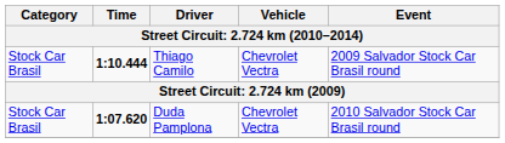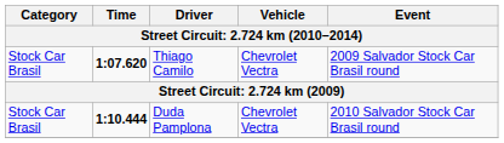Thiago Camilo | Time: 1:10.444 -> 1:07.620
Duda Pamplona | Time: 1:07.620 -> 1:10.444
